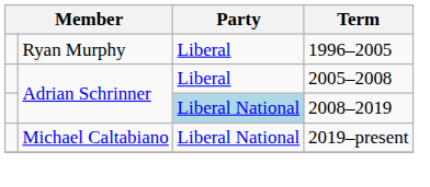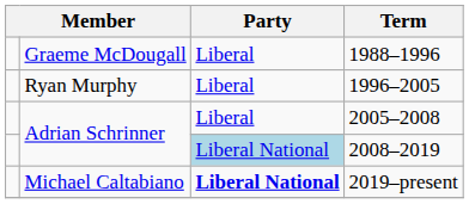+ row: Graeme McDougall | Liberal | 1988–1996
2019–present | Party: normal -> bold
